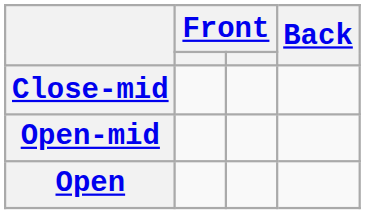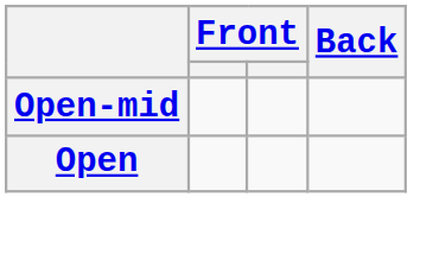- row: Close-mid
